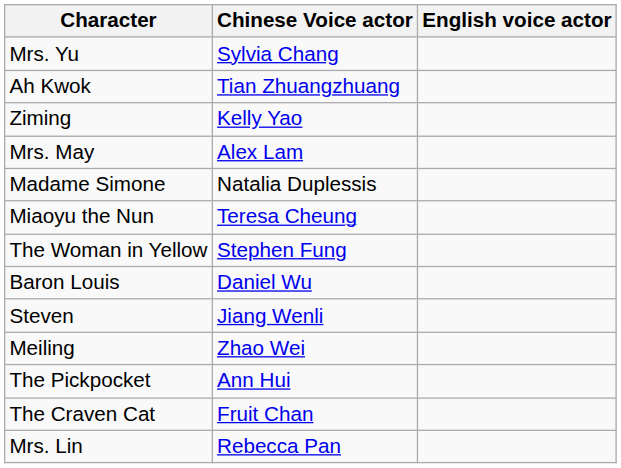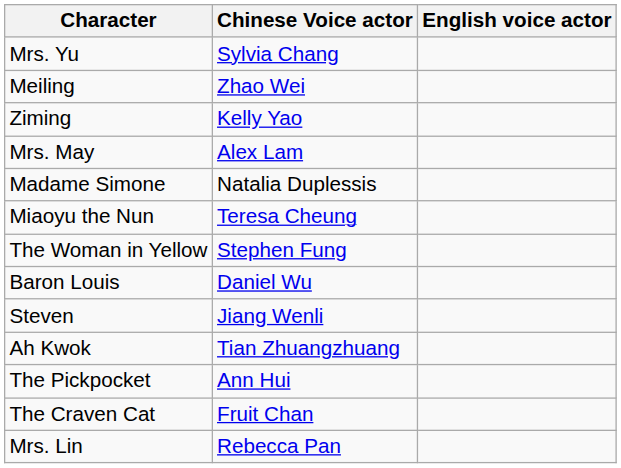rows swapped: Meiling <-> Ah Kwok
